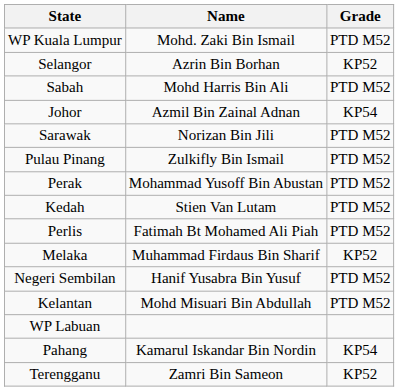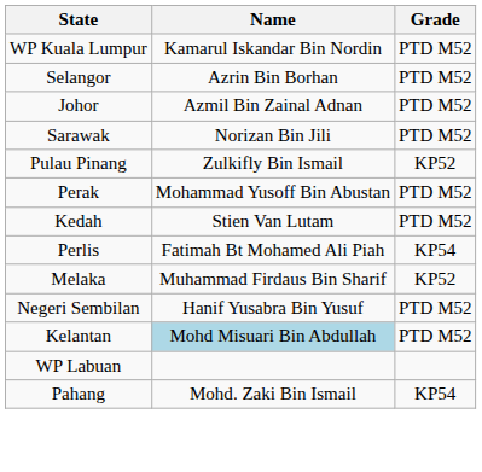WP Kuala Lumpur | Name: Mohd. Zaki Bin Ismail -> Kamarul Iskandar Bin Nordin
Selangor | Grade: KP52 -> PTD M52
- row: Sabah | Mohd Harris Bin Ali | PTD M52
Johor | Grade: KP54 -> PTD M52
Pulau Pinang | Grade: PTD M52 -> KP52
Perlis | Grade: PTD M52 -> KP54
Kelantan | Name: no background -> lightblue background
Pahang | Name: Kamarul Iskandar Bin Nordin -> Mohd. Zaki Bin Ismail
- row: Terengganu | Zamri Bin Sameon | KP52
